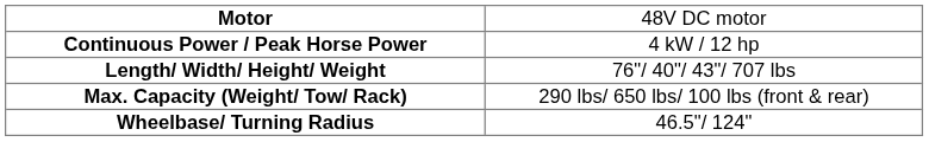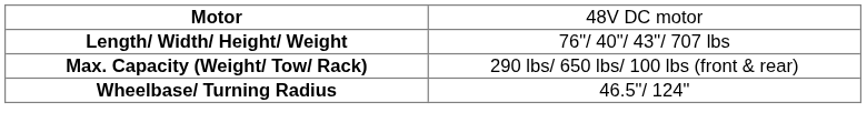- row: Continuous Power / Peak Horse Power | 4 kW / 12 hp
